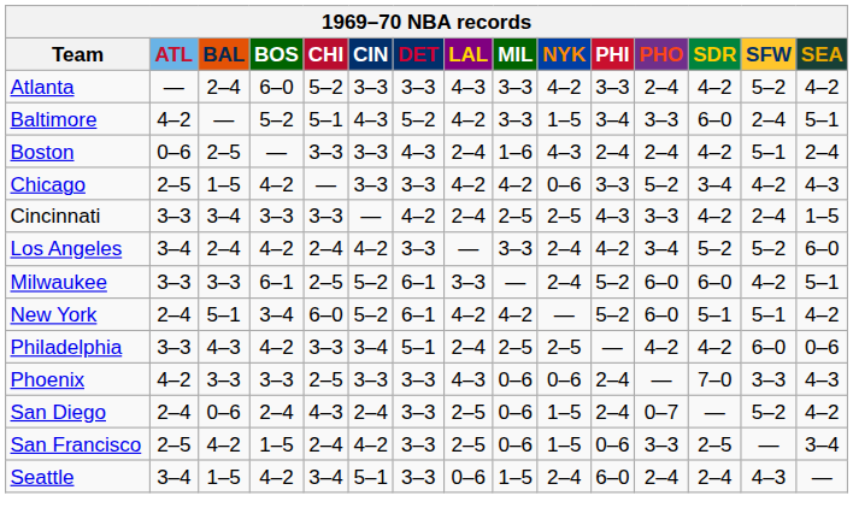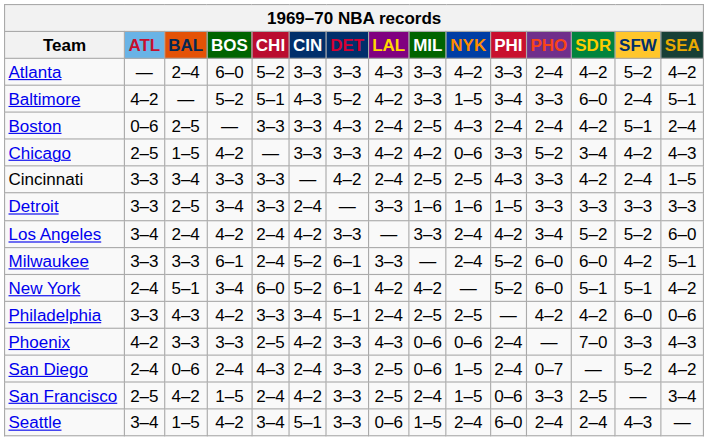Boston | MIL: 1–6 -> 2–5
+ row: Detroit | 3–3 | 2–5 | 3–4 | 3–3 | 2–4 | — | 3–3 | 1–6 | 1–6 | 1–5 | 3–3 | 3–3 | 3–3 | 3–3
Milwaukee | CHI: 2–5 -> 2–4
Phoenix | CIN: 3–3 -> 4–2
San Francisco | MIL: 0–6 -> 2–4
